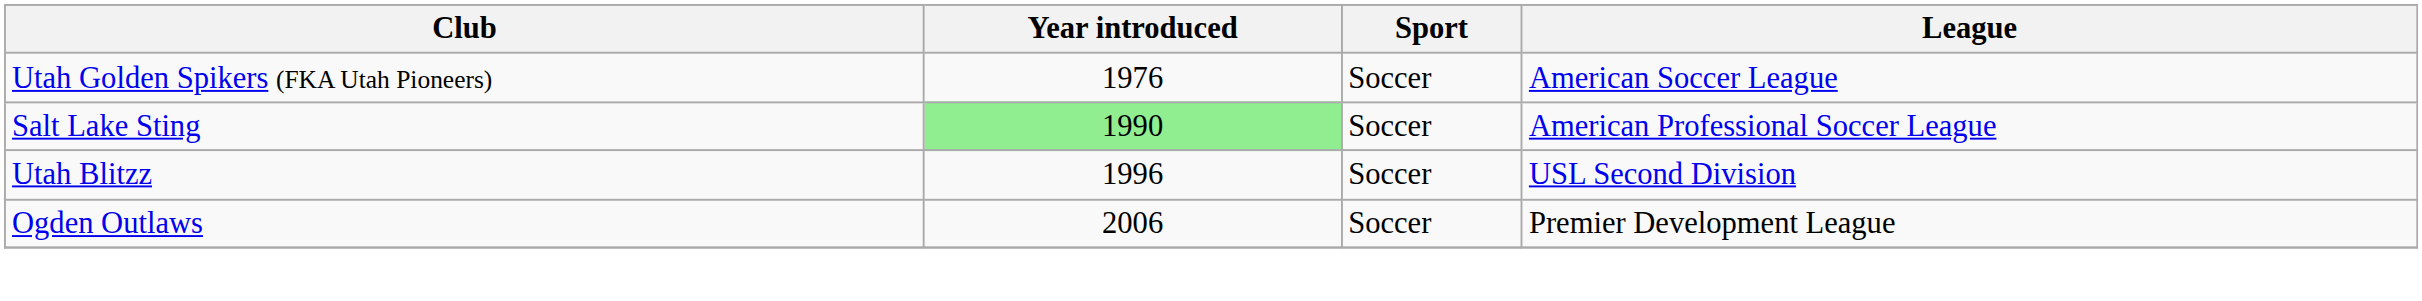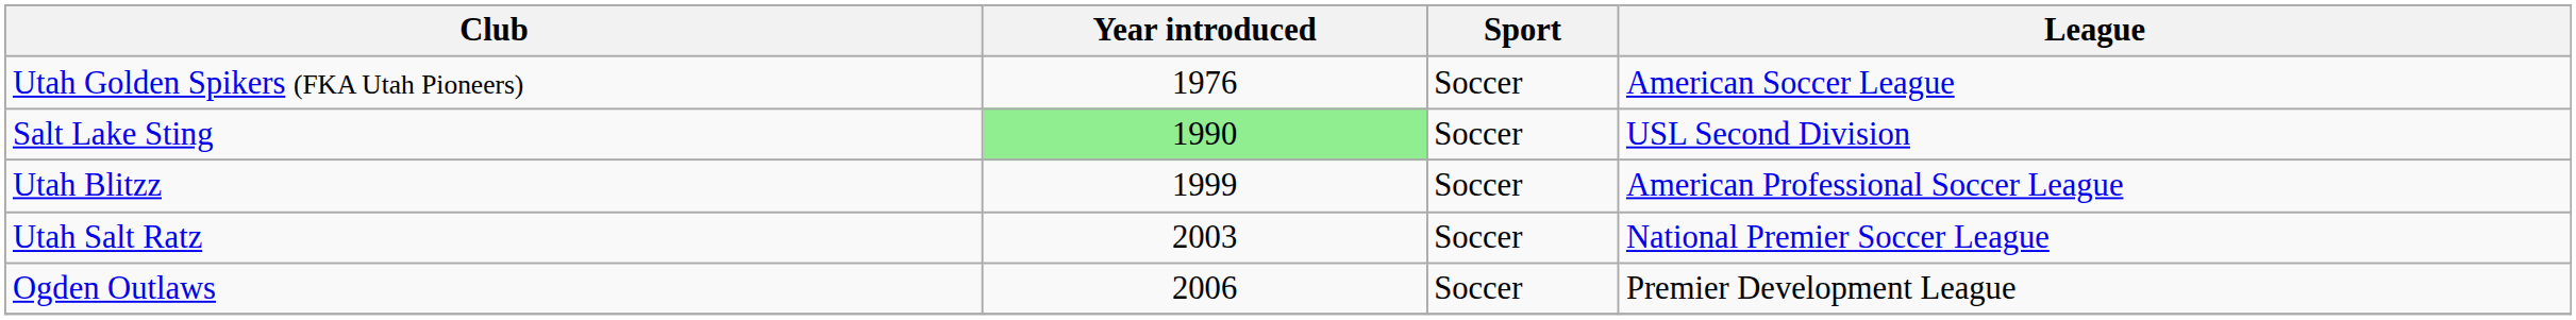Salt Lake Sting | League: American Professional Soccer League -> USL Second Division
Utah Blitzz | Year introduced: 1996 -> 1999
Utah Blitzz | League: USL Second Division -> American Professional Soccer League
+ row: Utah Salt Ratz | 2003 | Soccer | National Premier Soccer League
